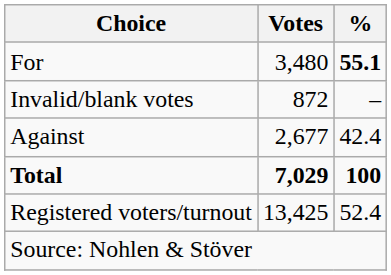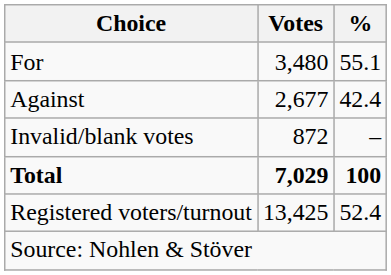For | %: bold -> normal
rows swapped: Against <-> Invalid/blank votes
